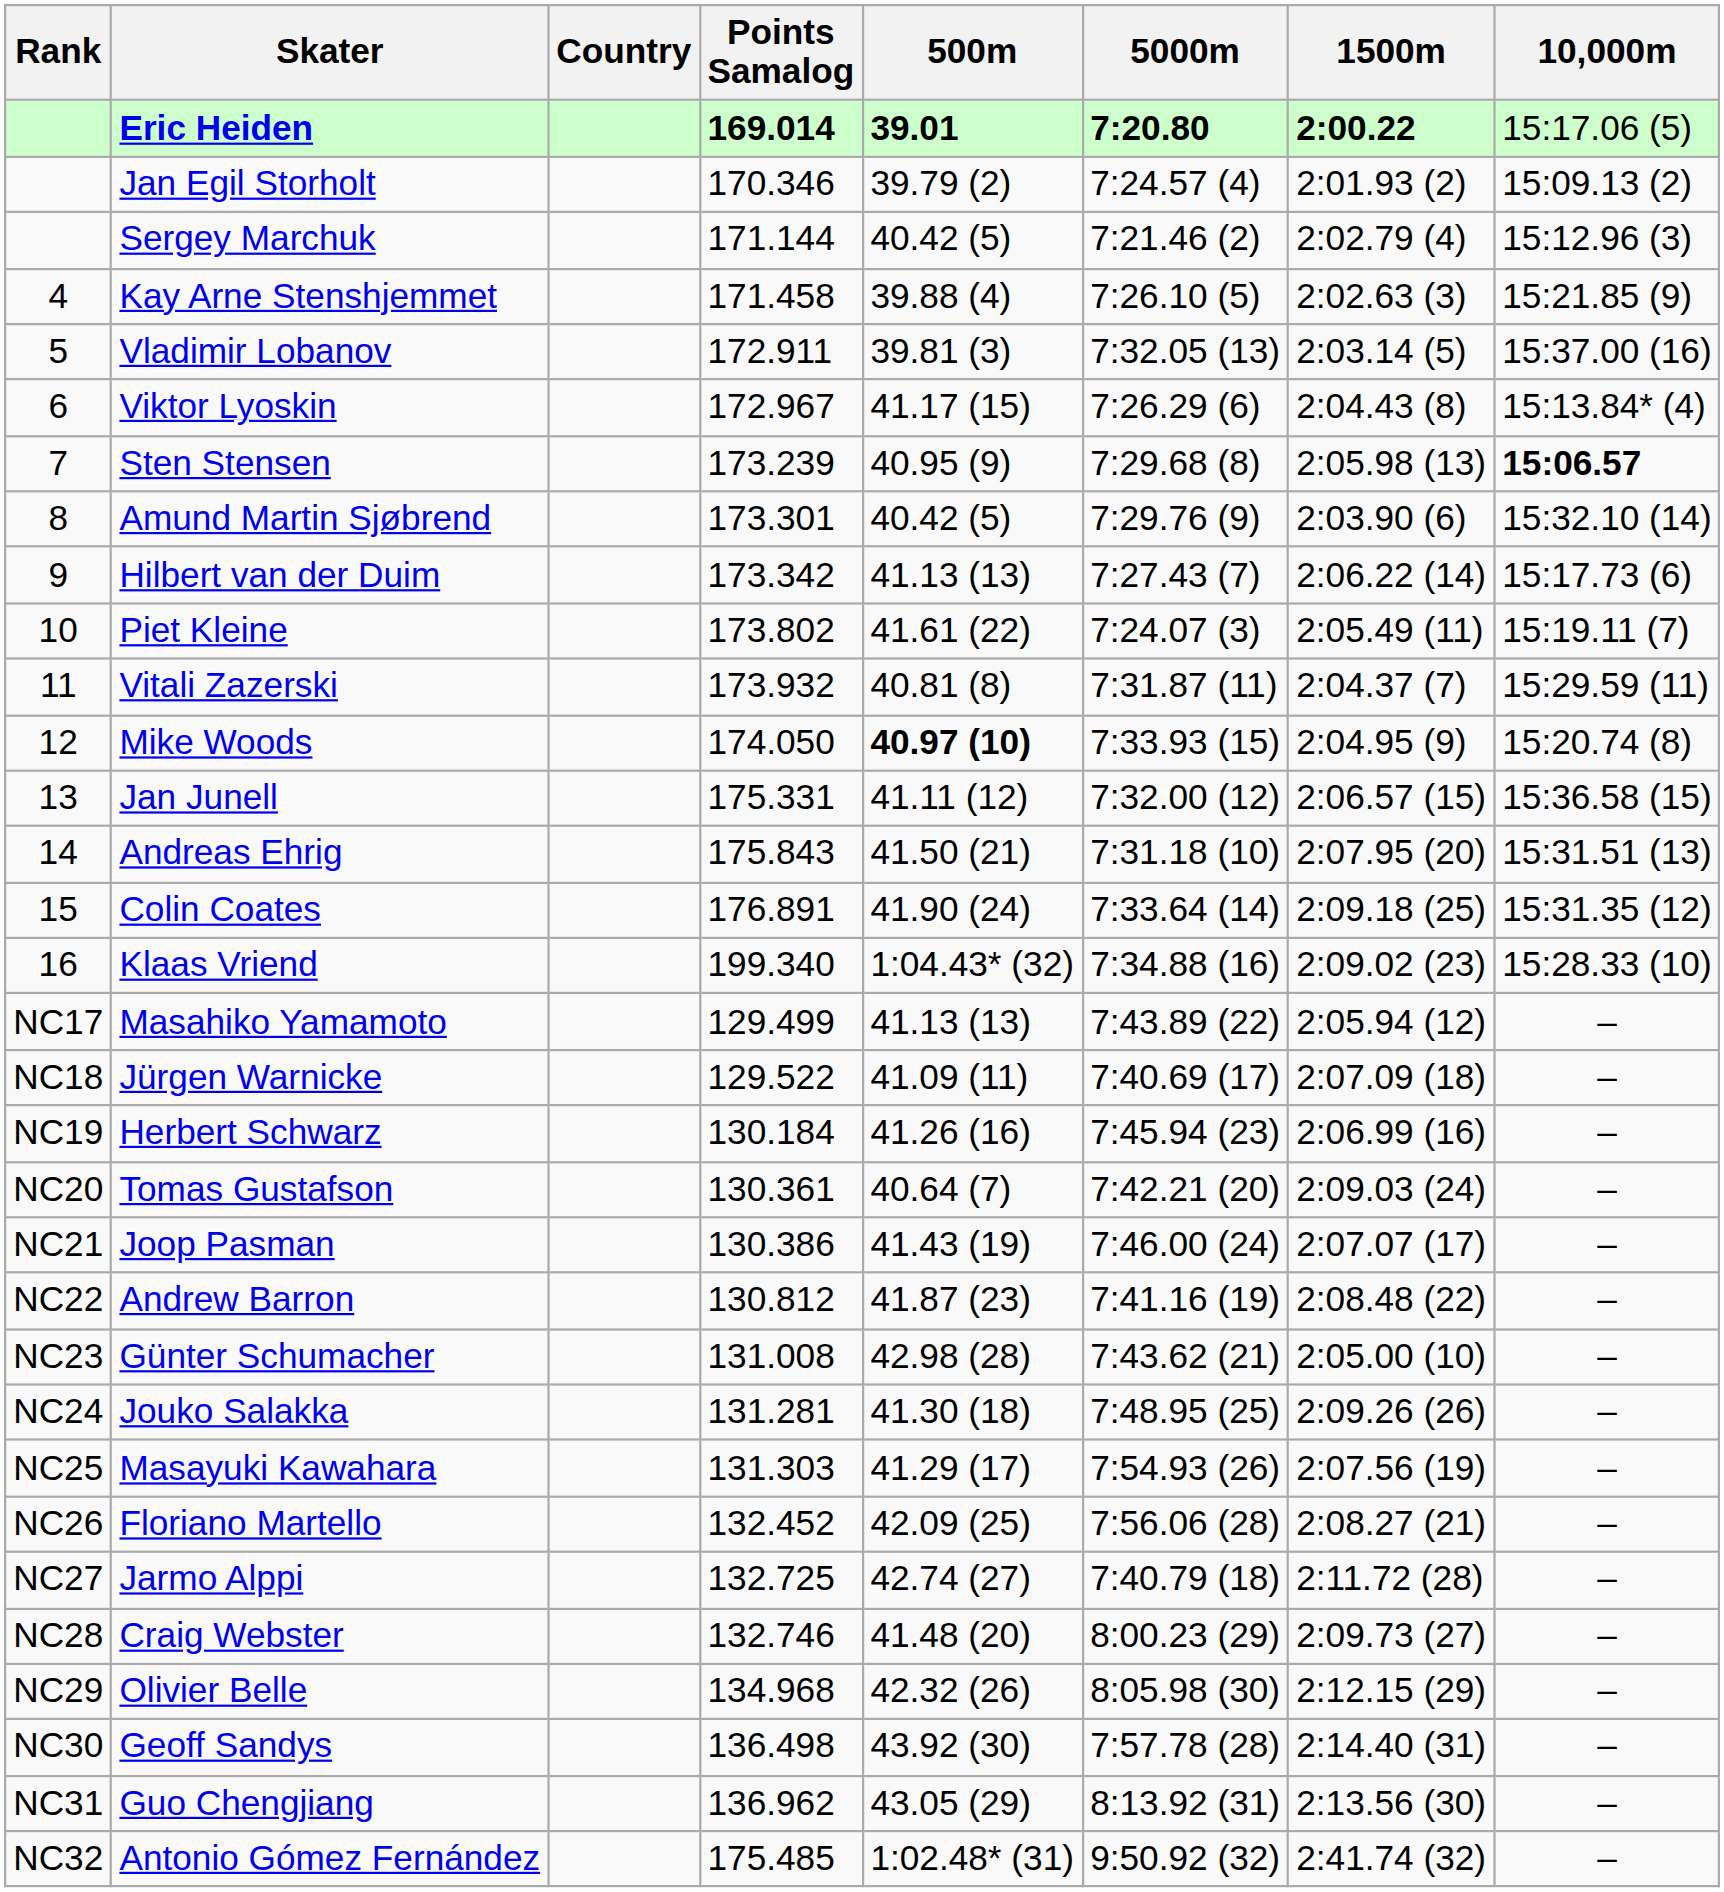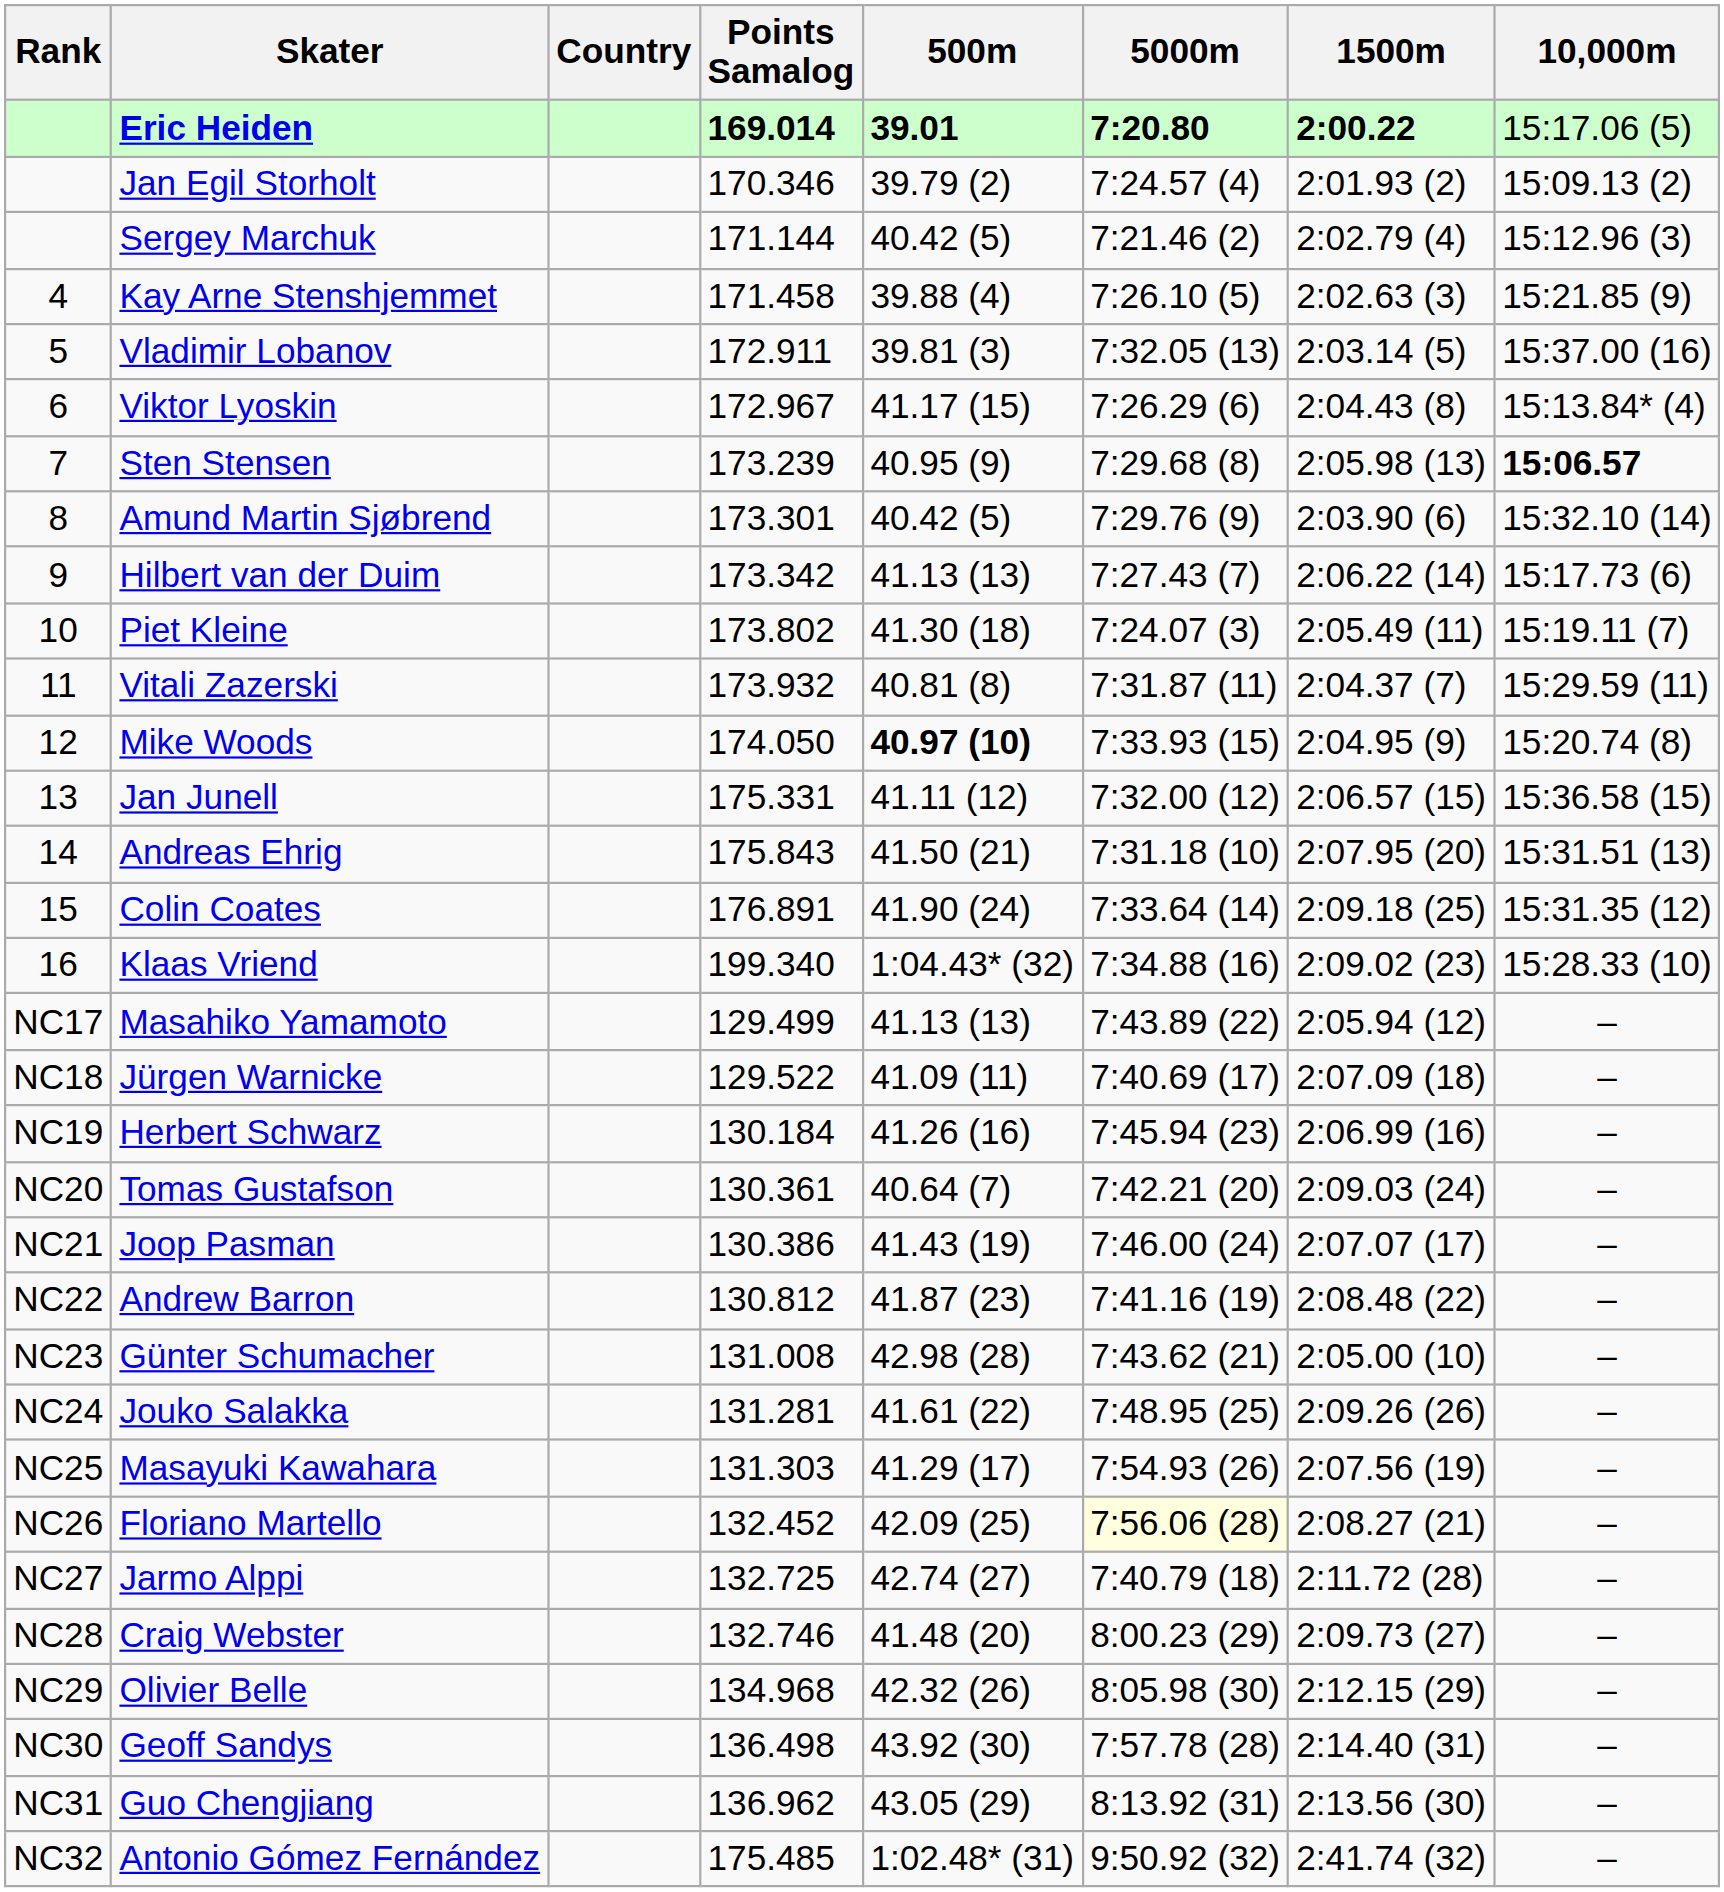Piet Kleine | 500m: 41.61 (22) -> 41.30 (18)
Jouko Salakka | 500m: 41.30 (18) -> 41.61 (22)
Floriano Martello | 5000m: no background -> lightyellow background
